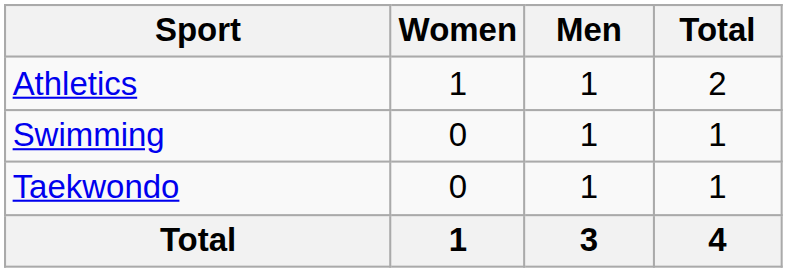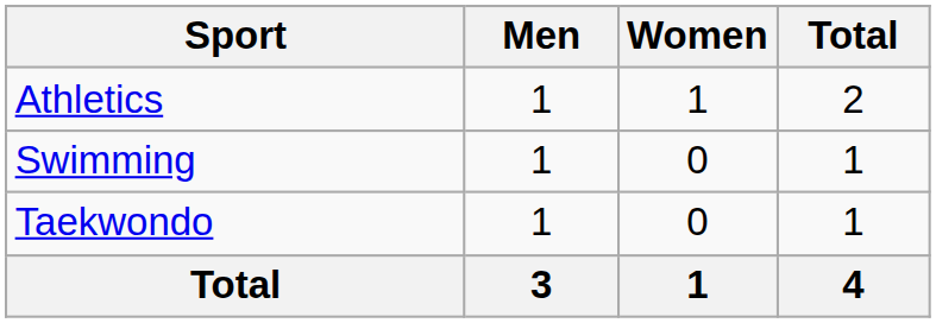columns swapped: Men <-> Women
